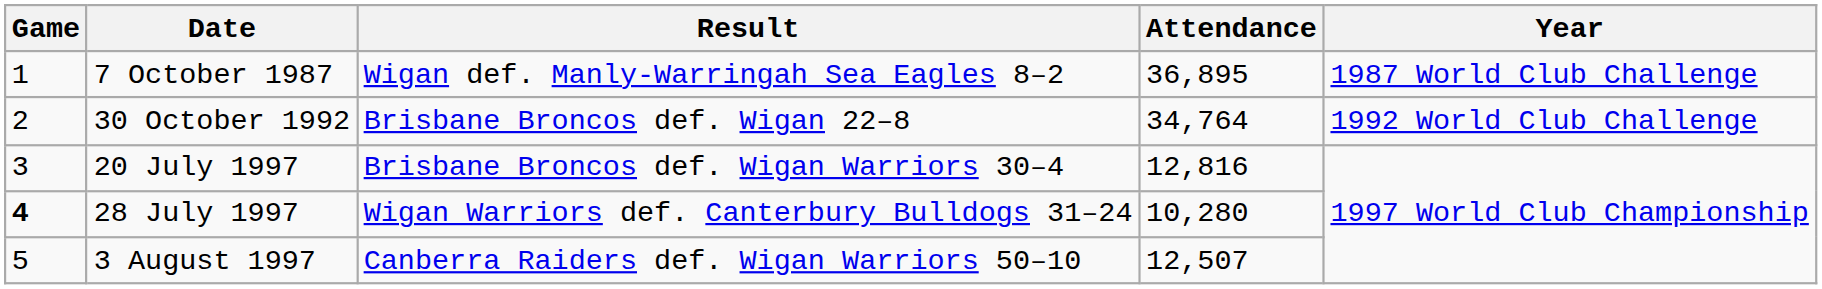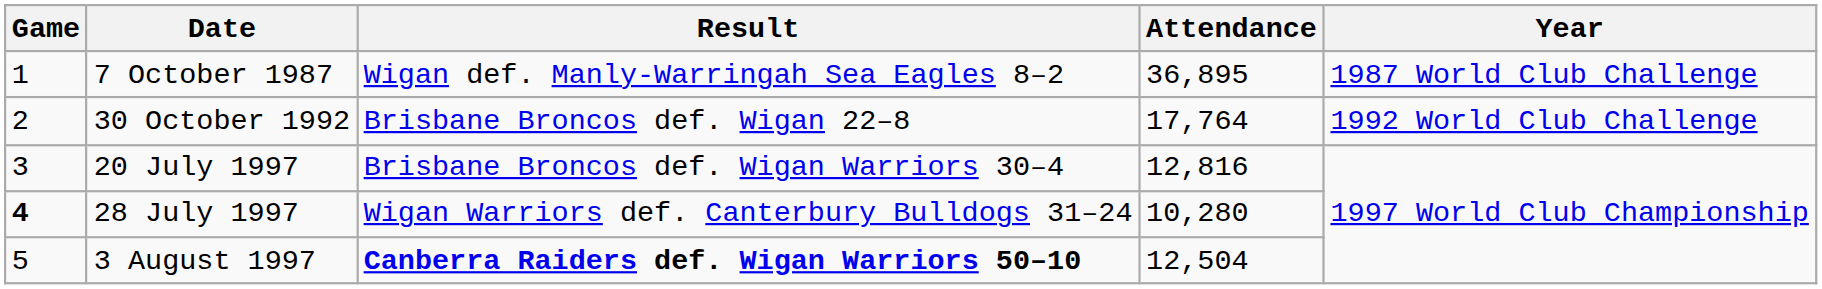30 October 1992 | Attendance: 34,764 -> 17,764
3 August 1997 | Result: normal -> bold
3 August 1997 | Attendance: 12,507 -> 12,504
